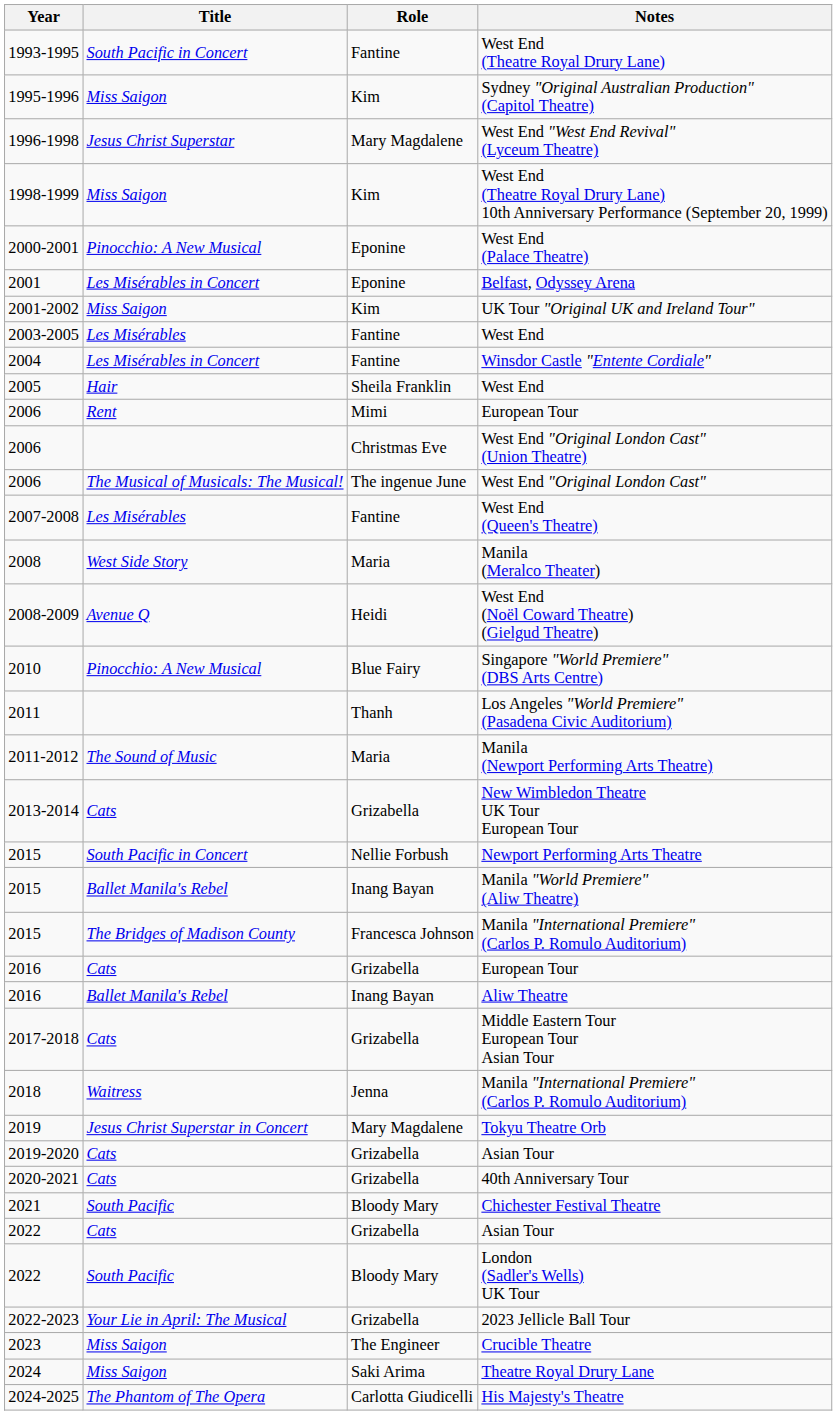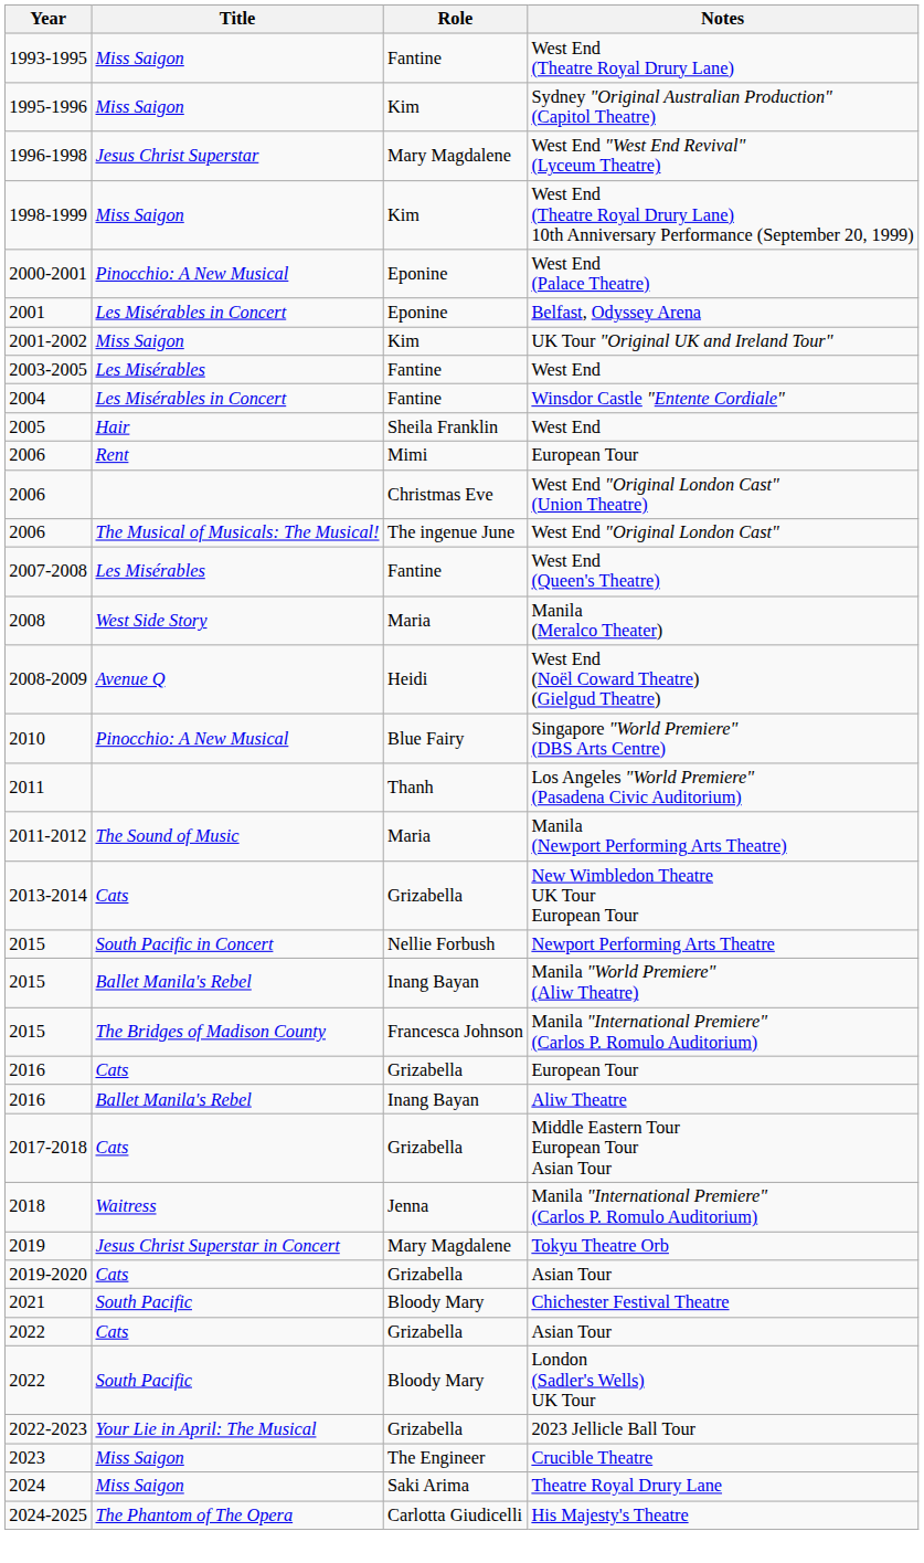West End (Theatre Royal Drury Lane) | Title: South Pacific in Concert -> Miss Saigon
- row: 2020-2021 | Cats | Grizabella | 40th Anniversary Tour
